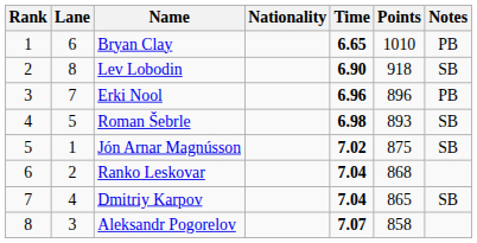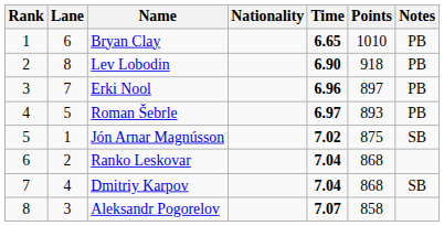Lev Lobodin | Notes: SB -> PB
Erki Nool | Points: 896 -> 897
Roman Šebrle | Time: 6.98 -> 6.97
Roman Šebrle | Notes: SB -> PB
Dmitriy Karpov | Points: 865 -> 868
